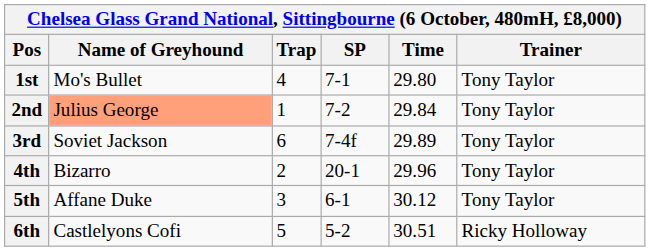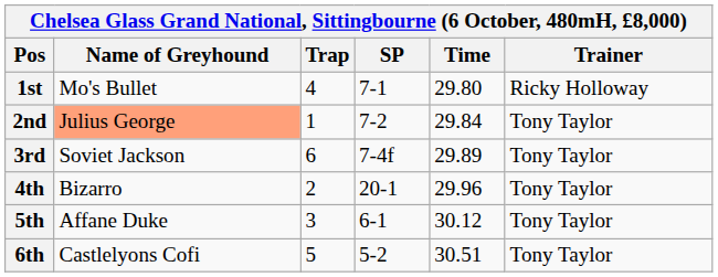1st | Trainer: Tony Taylor -> Ricky Holloway
6th | Trainer: Ricky Holloway -> Tony Taylor
